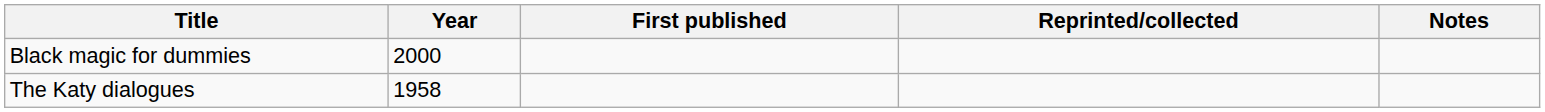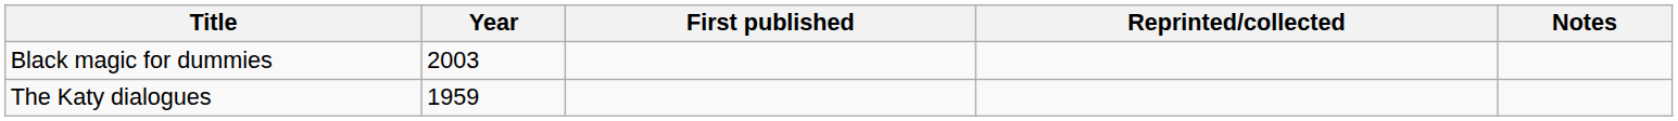Black magic for dummies | Year: 2000 -> 2003
The Katy dialogues | Year: 1958 -> 1959
